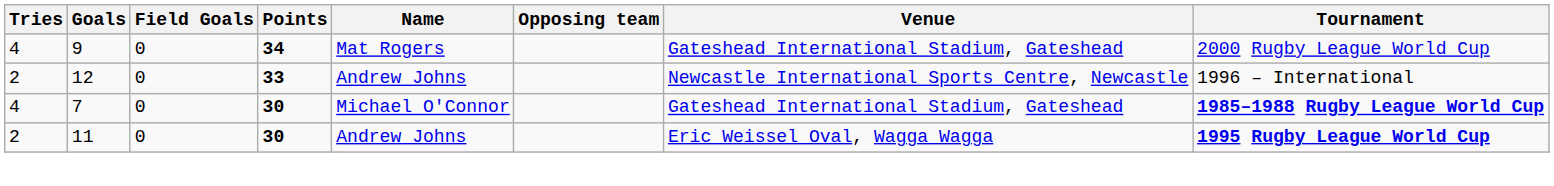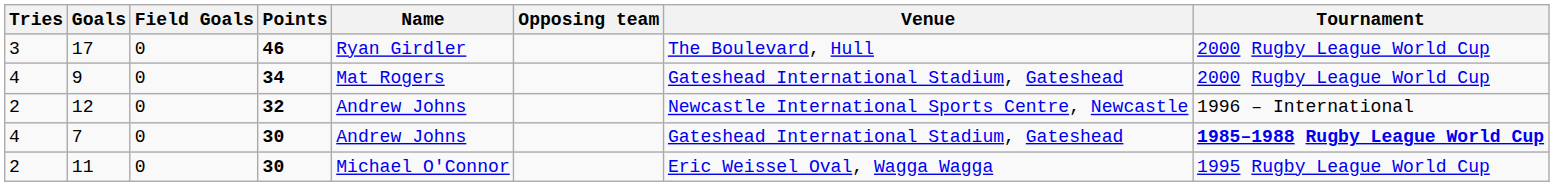+ row: 3 | 17 | 0 | 46 | Ryan Girdler | The Boulevard, Hull | 2000 Rugby League World Cup
12 | Points: 33 -> 32
7 | Name: Michael O'Connor -> Andrew Johns
11 | Name: Andrew Johns -> Michael O'Connor
11 | Tournament: bold -> normal
